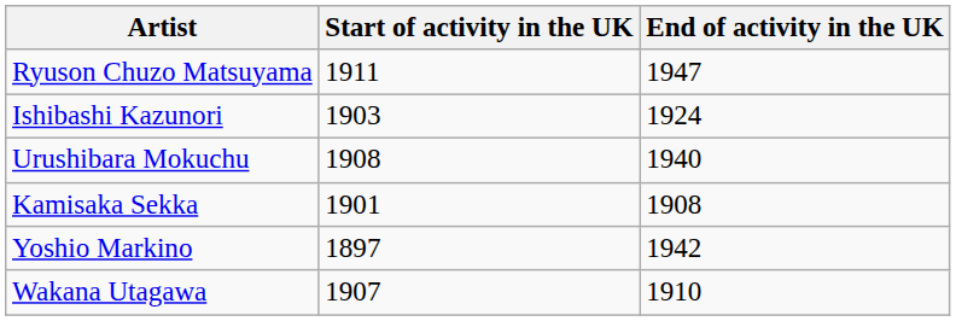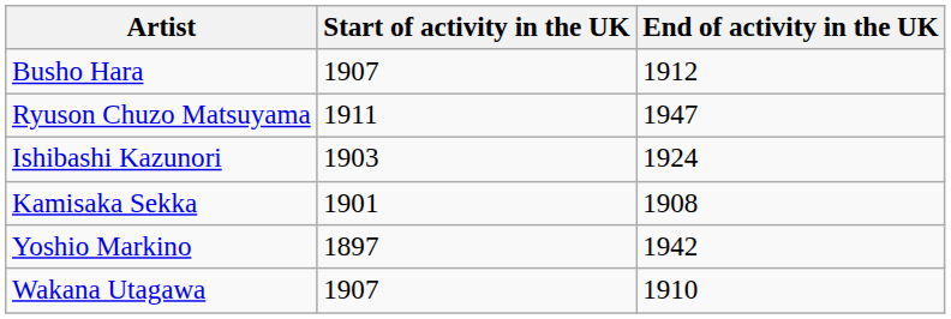+ row: Busho Hara | 1907 | 1912
- row: Urushibara Mokuchu | 1908 | 1940
